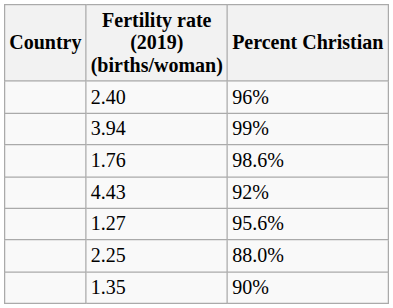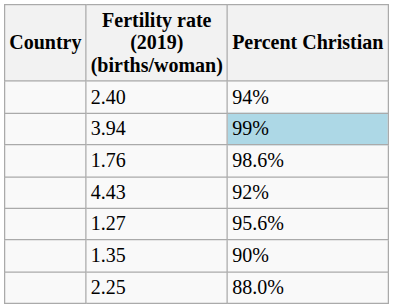2.40 | Percent Christian: 96% -> 94%
3.94 | Percent Christian: no background -> lightblue background
rows swapped: 2.25 <-> 1.35
